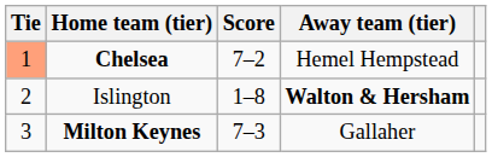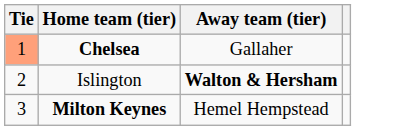- column: Score | 7–2 | 1–8 | 7–3
Chelsea | Away team (tier): Hemel Hempstead -> Gallaher
Milton Keynes | Away team (tier): Gallaher -> Hemel Hempstead
